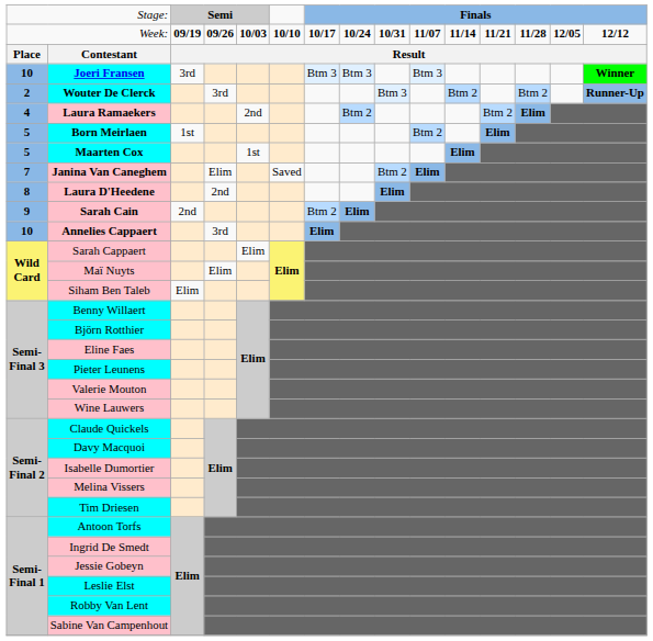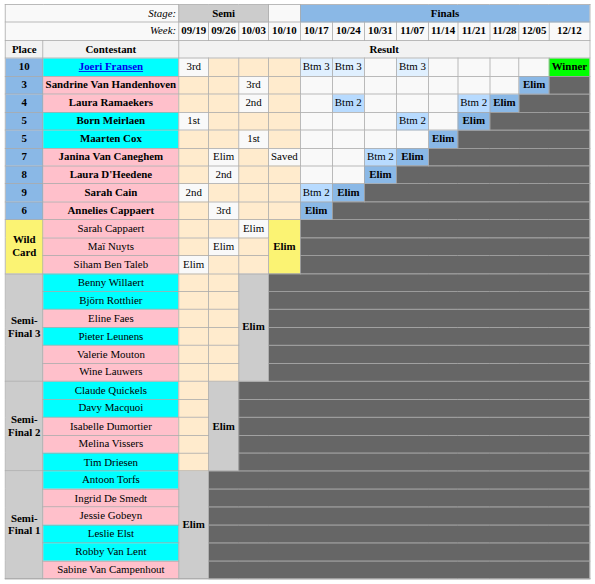- row: 2 | Wouter De Clerck | 3rd | Btm 3 | Btm 2 | Btm 2 | Runner-Up
+ row: 3 | Sandrine Van Handenhoven | 3rd | Elim
Annelies Cappaert | column 1: 10 -> 6
